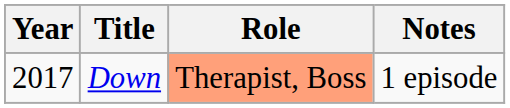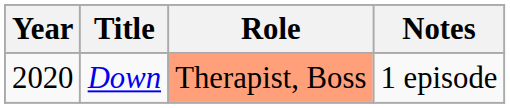Down | Year: 2017 -> 2020
